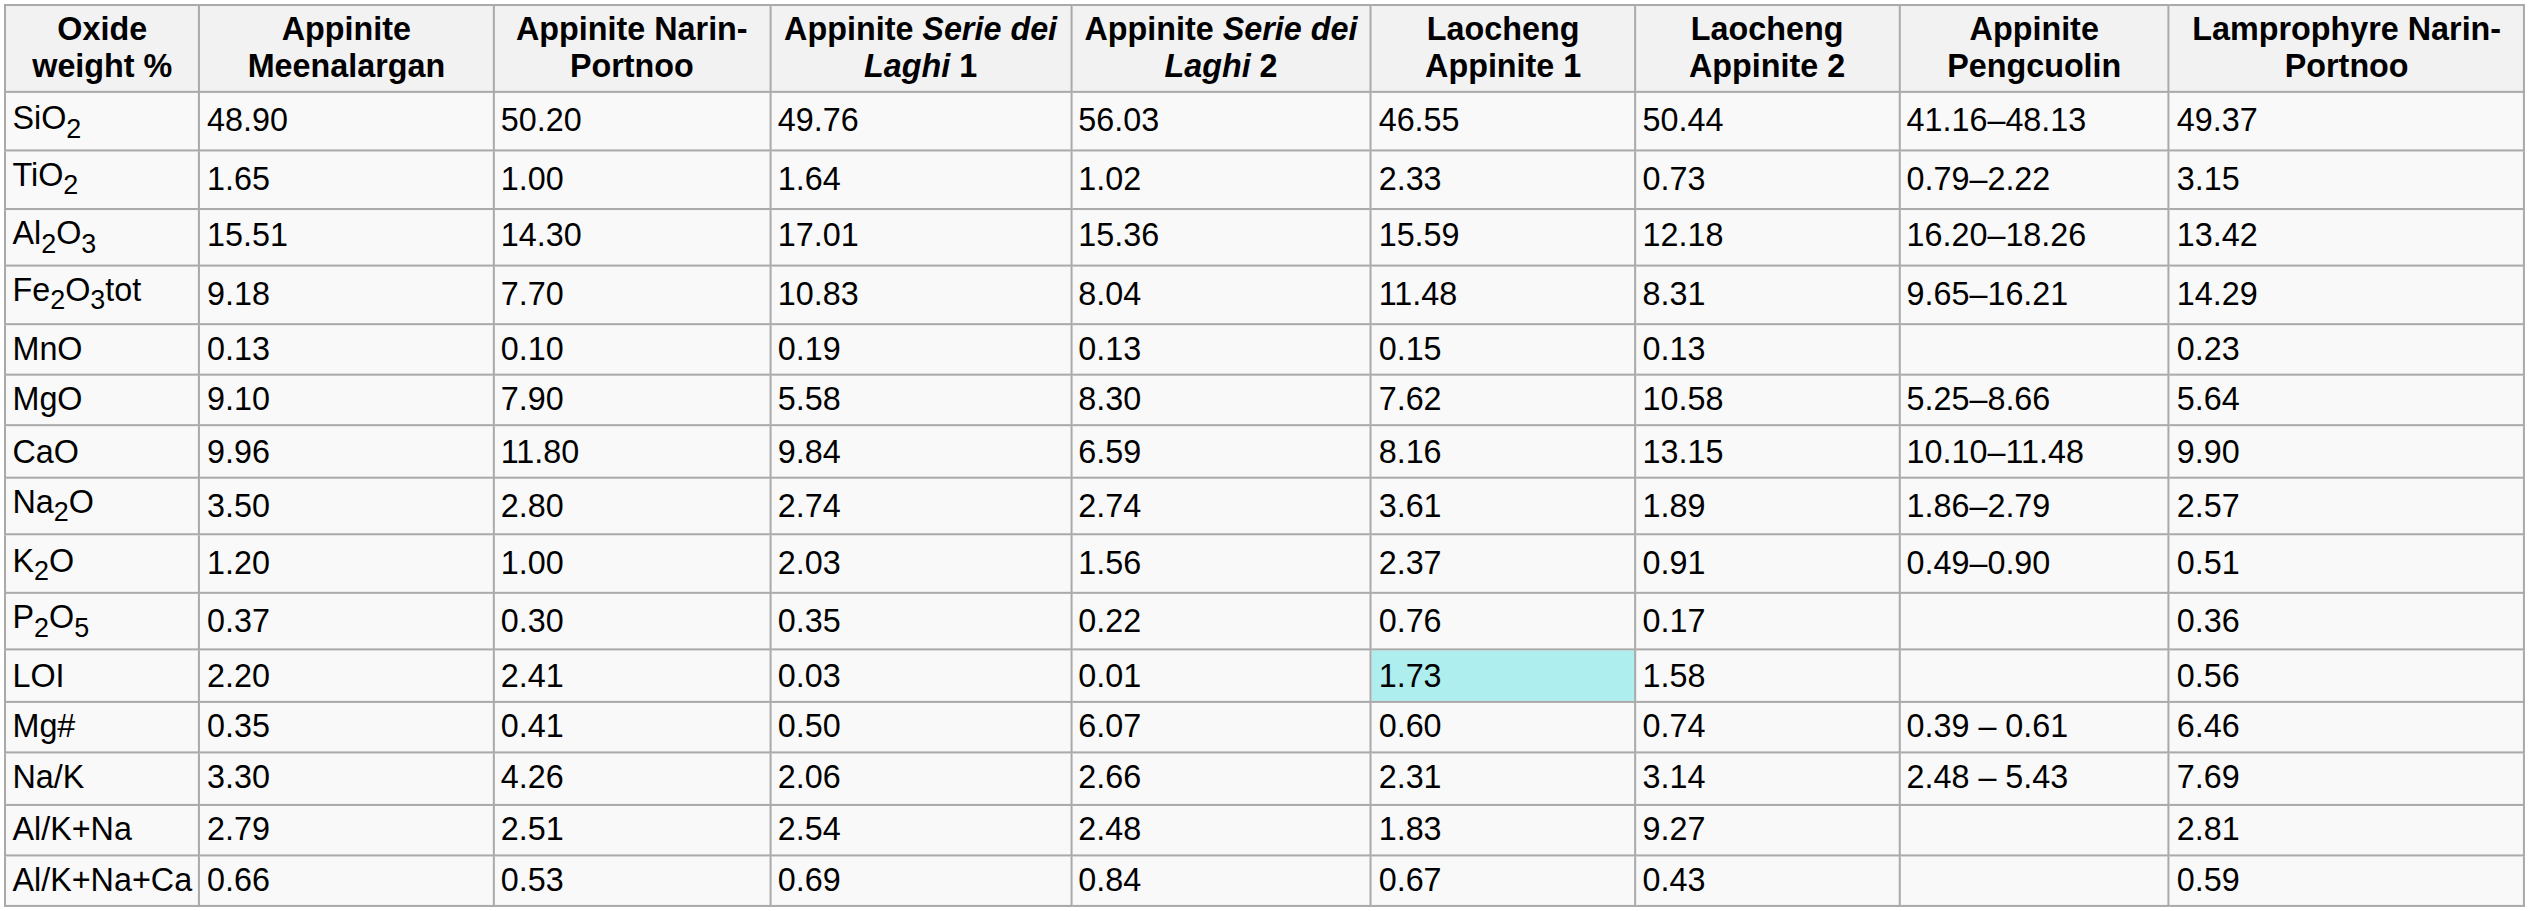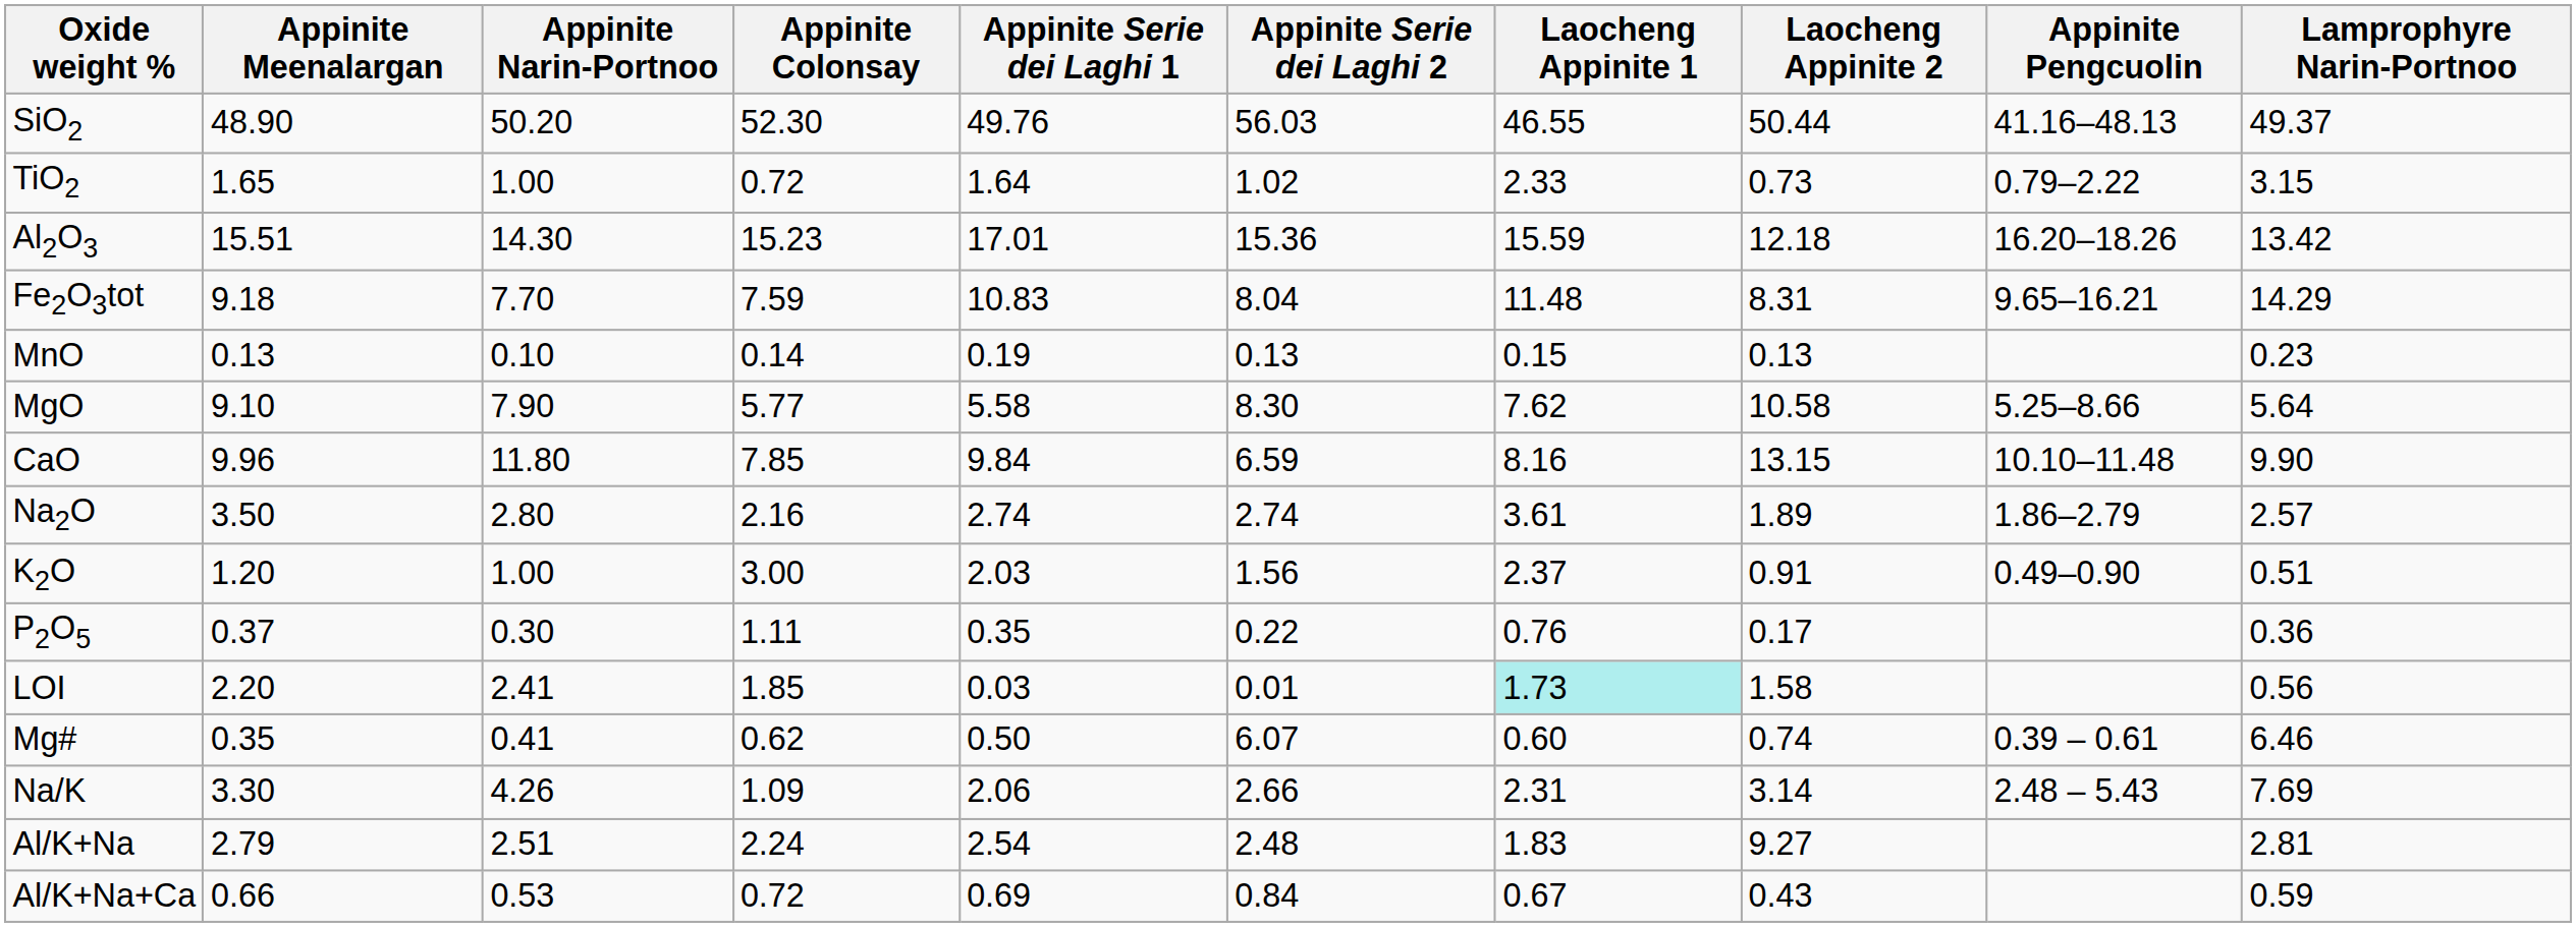+ column: Appinite Colonsay | 52.30 | 0.72 | 15.23 | 7.59 | 0.14 | 5.77 | 7.85 | 2.16 | 3.00 | 1.11 | 1.85 | 0.62 | 1.09 | 2.24 | 0.72
